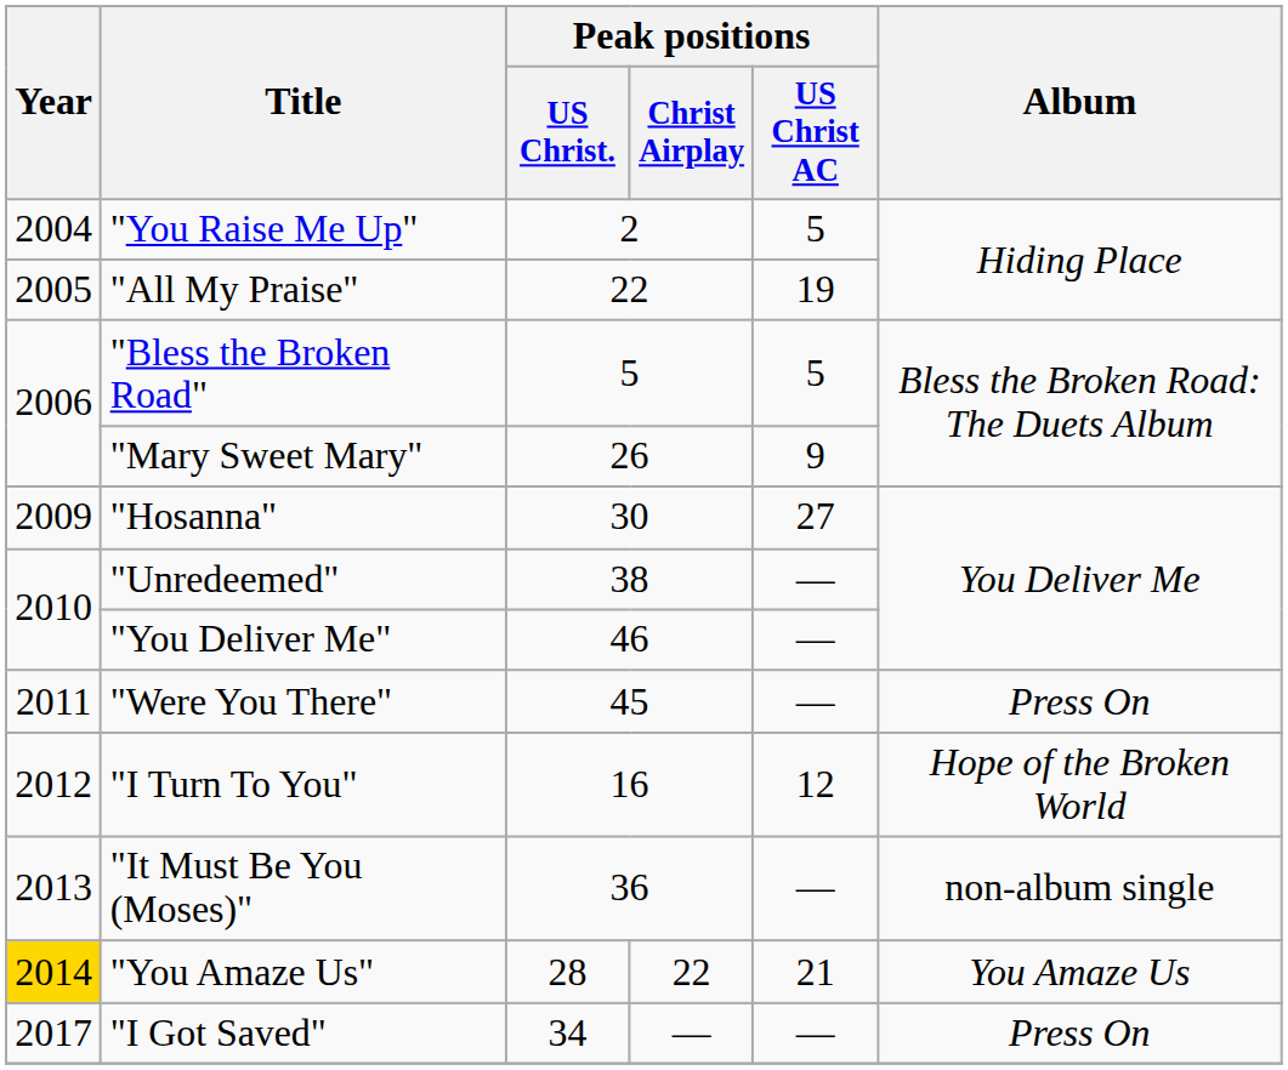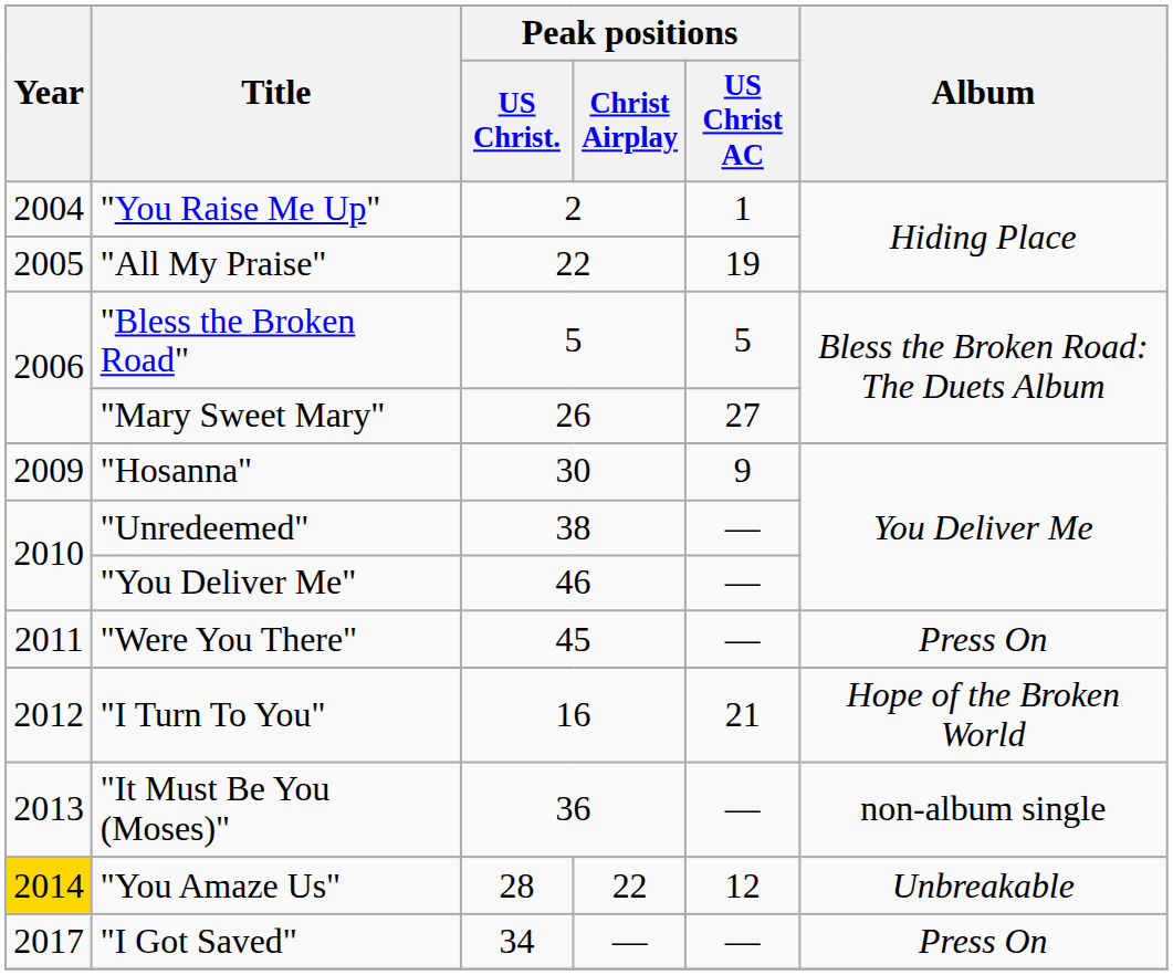"You Raise Me Up" | Peak positions / US Christ AC: 5 -> 1
"Mary Sweet Mary" | Peak positions / US Christ AC: 9 -> 27
"Hosanna" | Peak positions / US Christ AC: 27 -> 9
"I Turn To You" | Peak positions / US Christ AC: 12 -> 21
"You Amaze Us" | Peak positions / US Christ AC: 21 -> 12
"You Amaze Us" | Album: You Amaze Us -> Unbreakable
